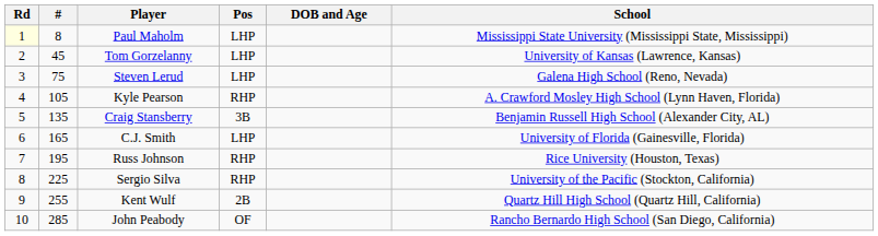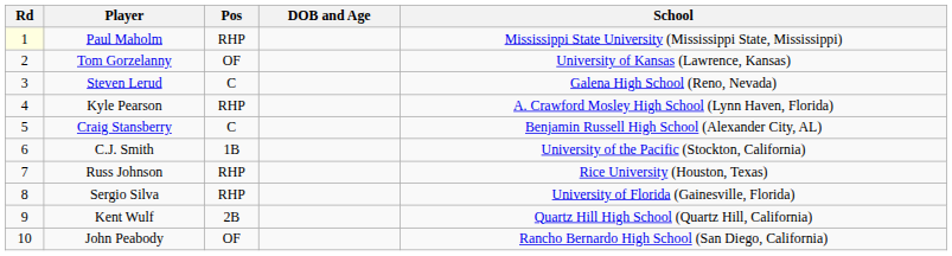- column: # | 8 | 45 | 75 | 105 | 135 | 165 | 195 | 225 | 255 | 285
Paul Maholm | Pos: LHP -> RHP
Tom Gorzelanny | Pos: LHP -> OF
Steven Lerud | Pos: LHP -> C
Craig Stansberry | Pos: 3B -> C
C.J. Smith | Pos: LHP -> 1B
C.J. Smith | School: University of Florida (Gainesville, Florida) -> University of the Pacific (Stockton, California)
Sergio Silva | School: University of the Pacific (Stockton, California) -> University of Florida (Gainesville, Florida)
